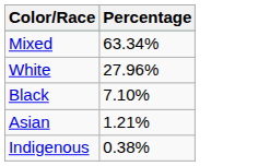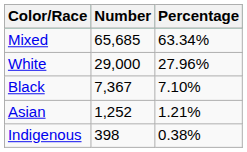+ column: Number | 65,685 | 29,000 | 7,367 | 1,252 | 398
